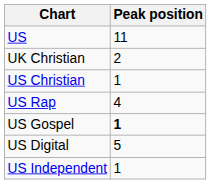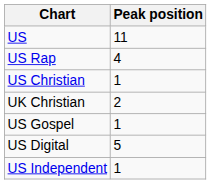rows swapped: US Rap <-> UK Christian
US Gospel | Peak position: bold -> normal
